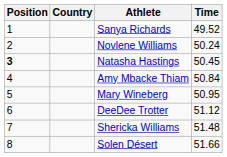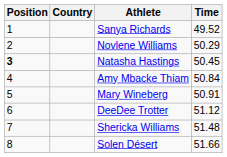Novlene Williams | Time: 50.24 -> 50.29
Mary Wineberg | Time: 50.95 -> 50.91
